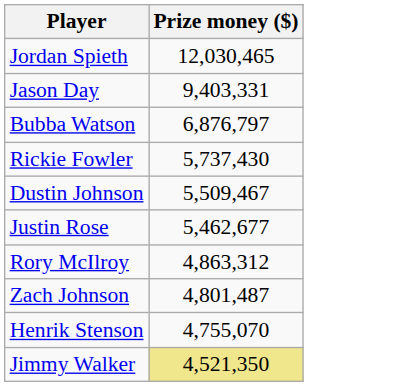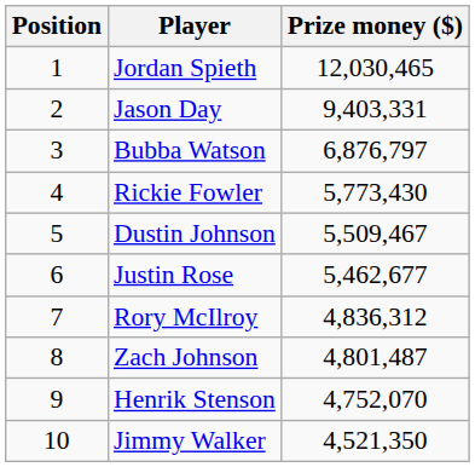+ column: Position | 1 | 2 | 3 | 4 | 5 | 6 | 7 | 8 | 9 | 10
Rickie Fowler | Prize money ($): 5,737,430 -> 5,773,430
Rory McIlroy | Prize money ($): 4,863,312 -> 4,836,312
Henrik Stenson | Prize money ($): 4,755,070 -> 4,752,070
Jimmy Walker | Prize money ($): khaki background -> no background
